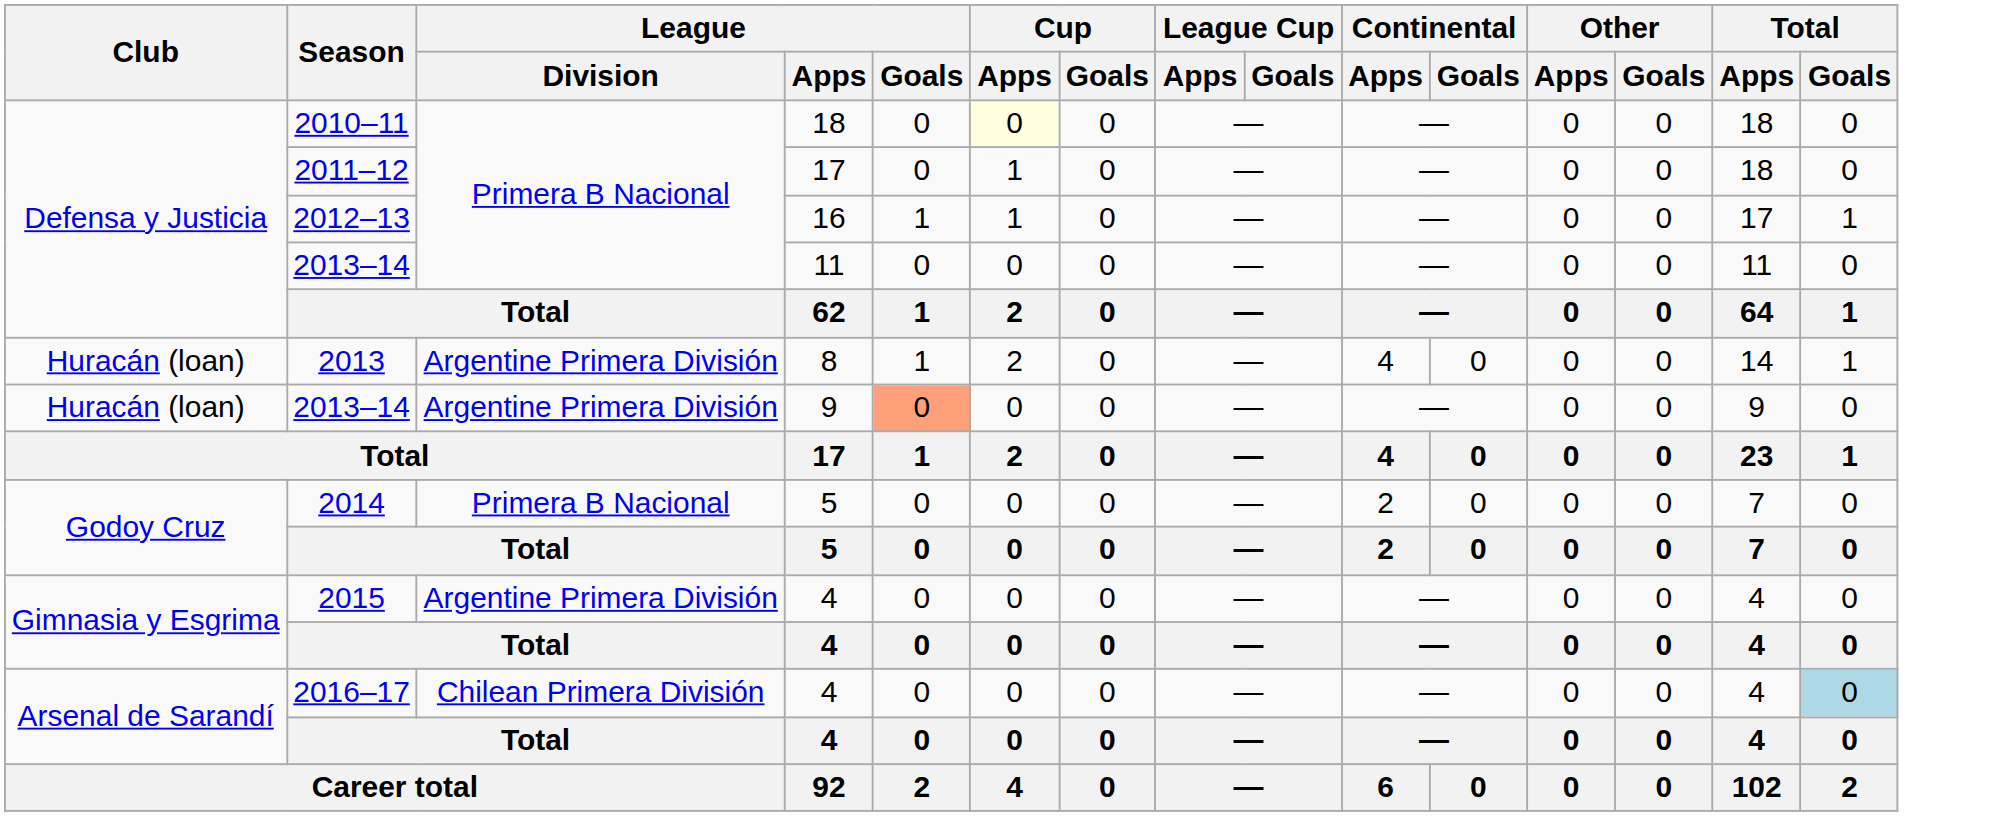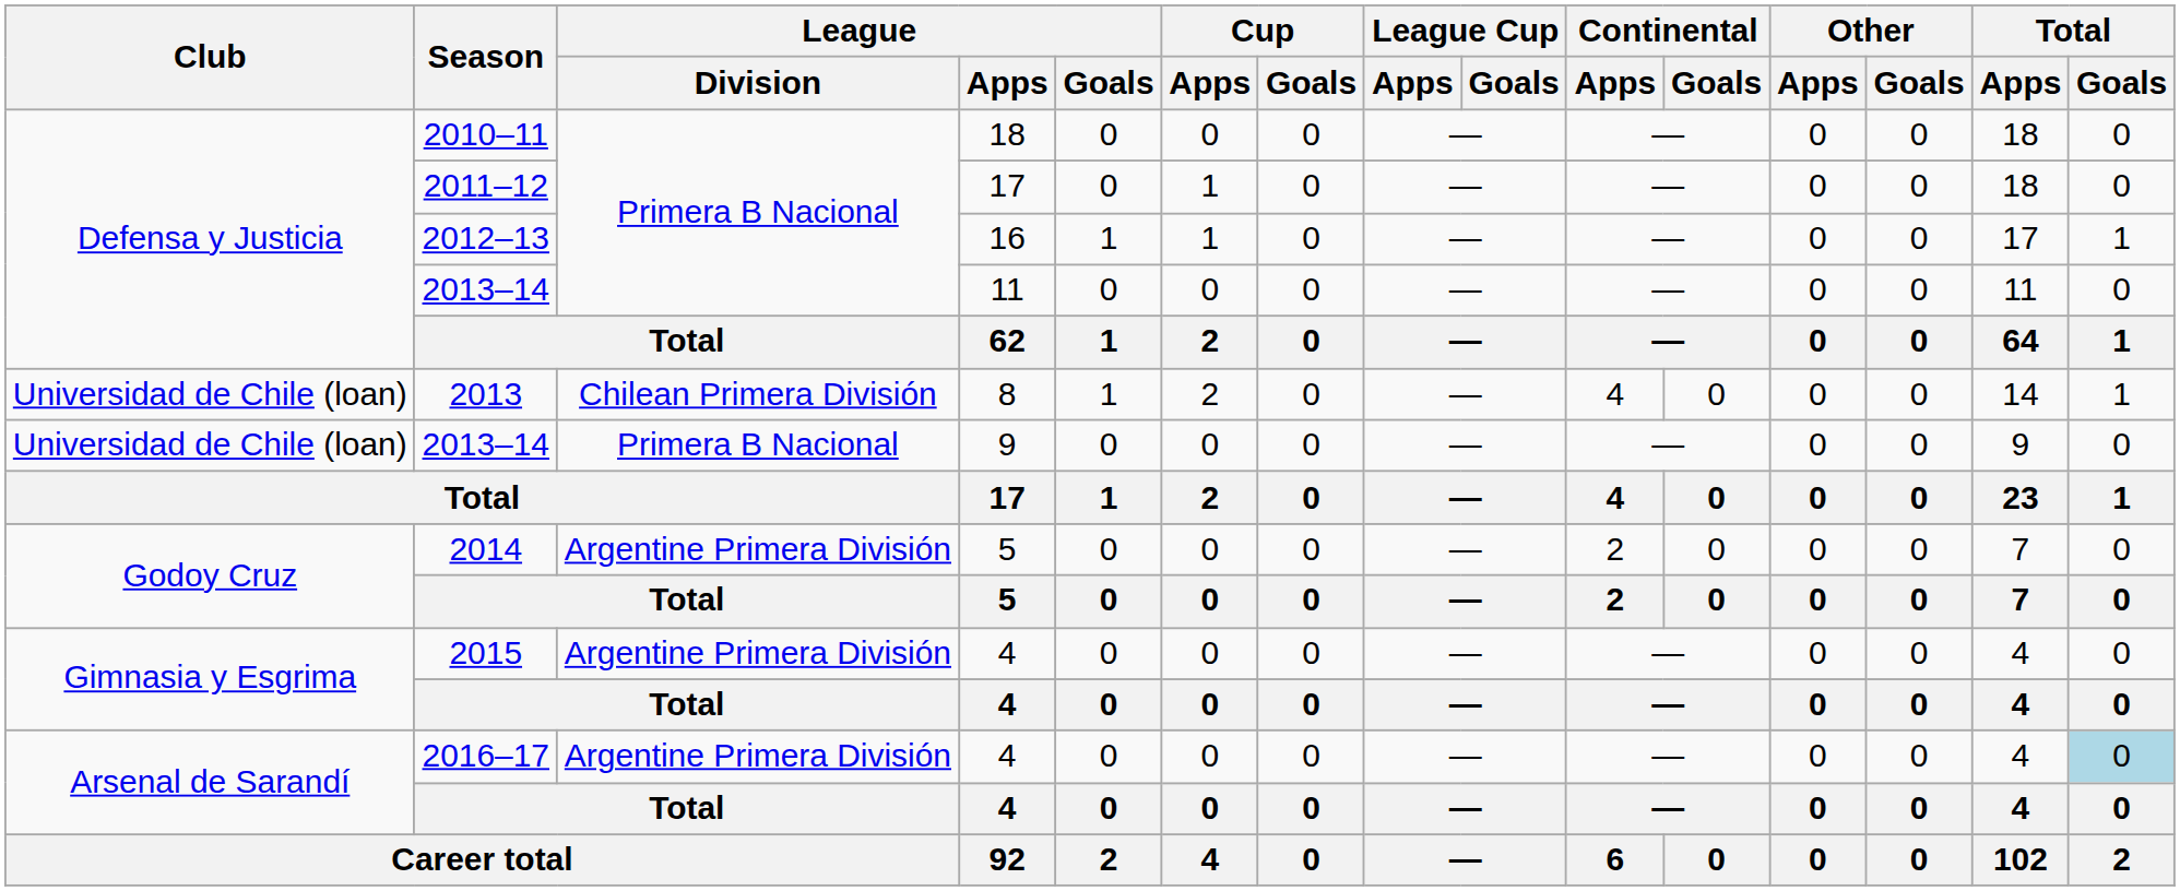2010–11 | Cup / Apps: lightyellow background -> no background
2013 | Club: Huracán (loan) -> Universidad de Chile (loan)
2013 | League / Division: Argentine Primera División -> Chilean Primera División
2013–14 / 9 | Club: Huracán (loan) -> Universidad de Chile (loan)
2013–14 / 9 | League / Division: Argentine Primera División -> Primera B Nacional
2013–14 / 9 | League / Goals: lightsalmon background -> no background
2014 | League / Division: Primera B Nacional -> Argentine Primera División
2016–17 | League / Division: Chilean Primera División -> Argentine Primera División
